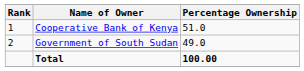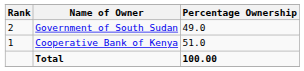rows swapped: Cooperative Bank of Kenya <-> Government of South Sudan
